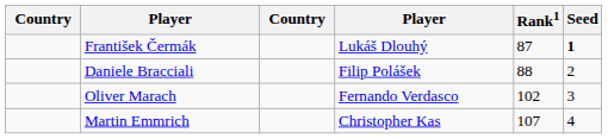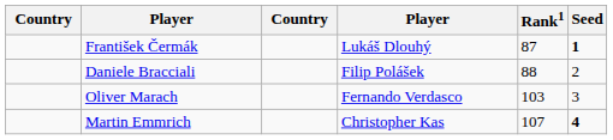Oliver Marach | Rank1: 102 -> 103
Martin Emmrich | Seed: normal -> bold
